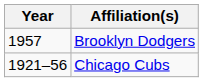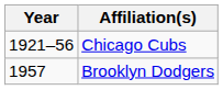rows swapped: Chicago Cubs <-> Brooklyn Dodgers
